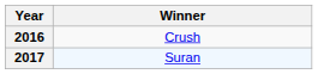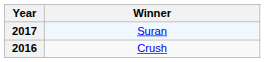rows swapped: 2017 <-> 2016
